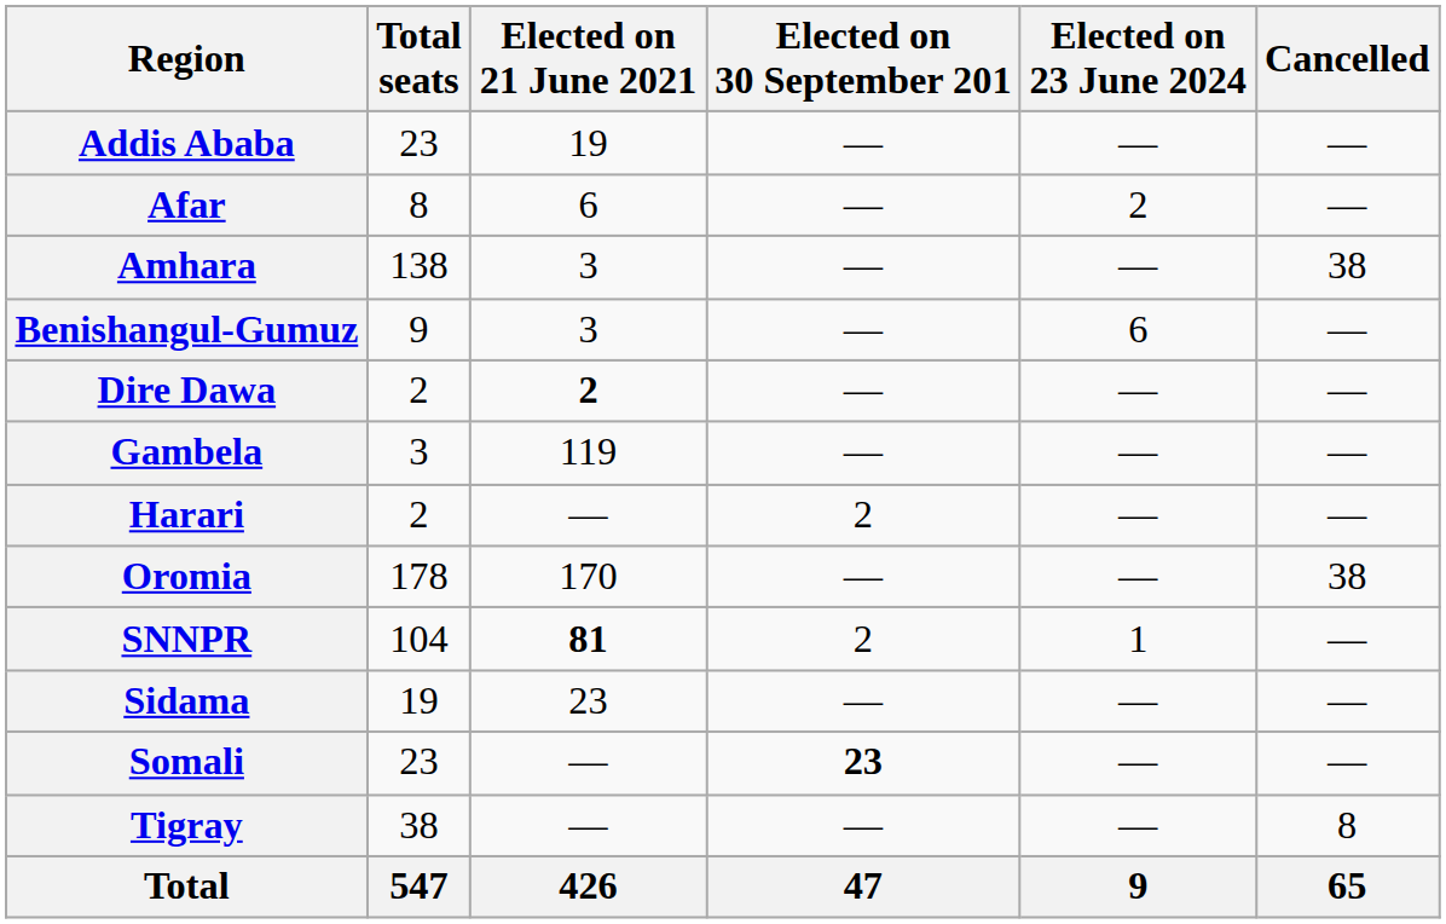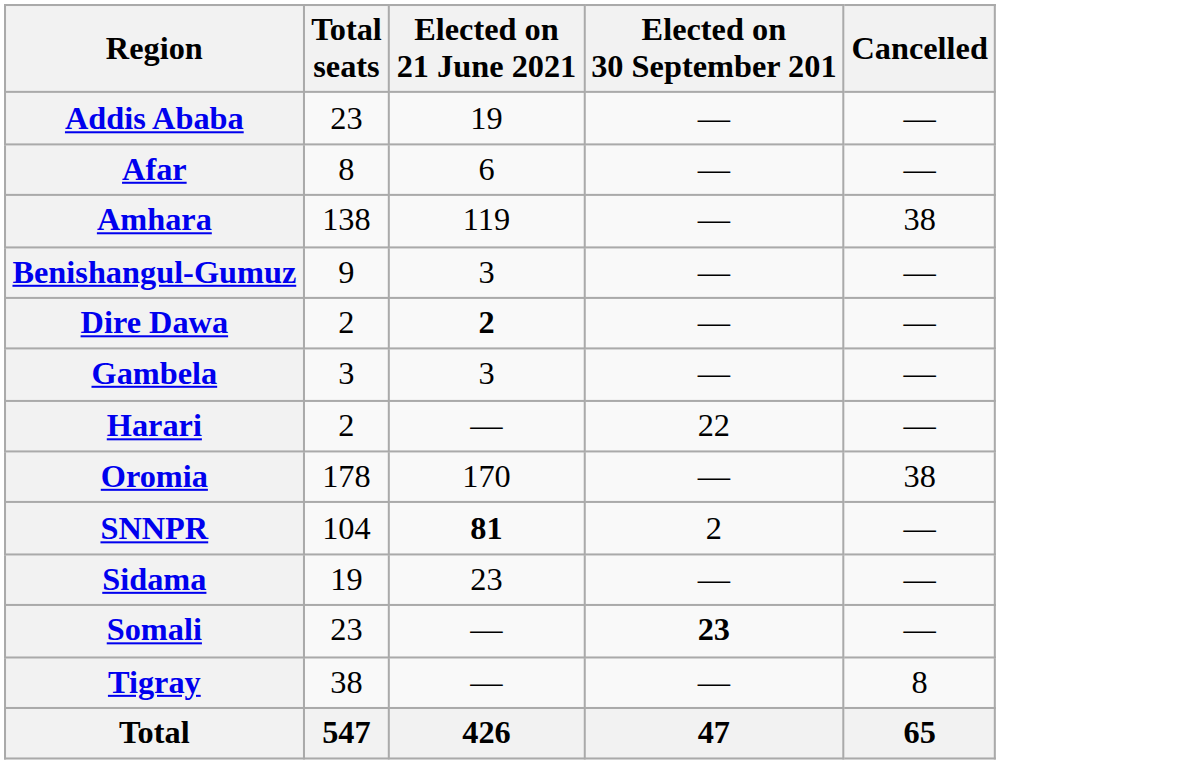- column: Elected on 23 June 2024 | — | 2 | — | 6 | — | — | — | — | 1 | — | — | — | 9
Amhara | Elected on 21 June 2021: 3 -> 119
Gambela | Elected on 21 June 2021: 119 -> 3
Harari | Elected on 30 September 201: 2 -> 22
